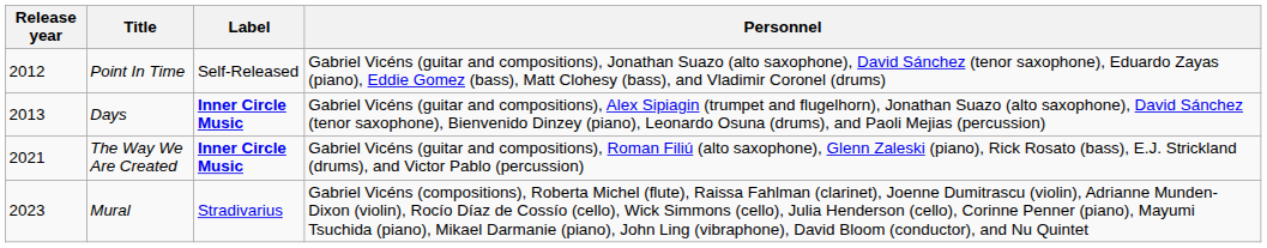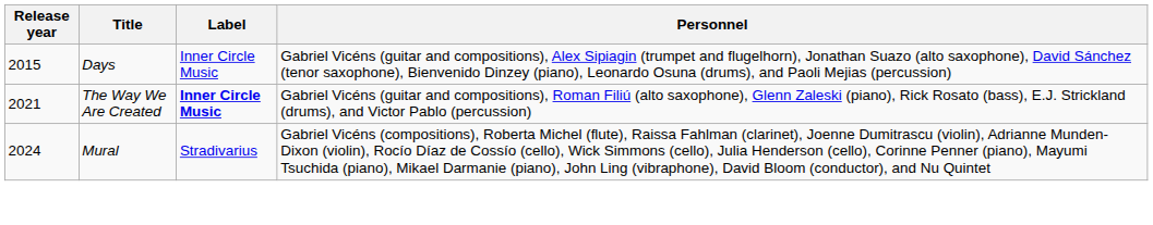- row: 2012 | Point In Time | Self-Released | Gabriel Vicéns (guitar and compositions), Jonathan Suazo (alto saxophone), David Sánchez (tenor saxophone), Eduardo Zayas (piano), Eddie Gomez (bass), Matt Clohesy (bass), and Vladimir Coronel (drums)
Days | Release year: 2013 -> 2015
Days | Label: bold -> normal
Mural | Release year: 2023 -> 2024
